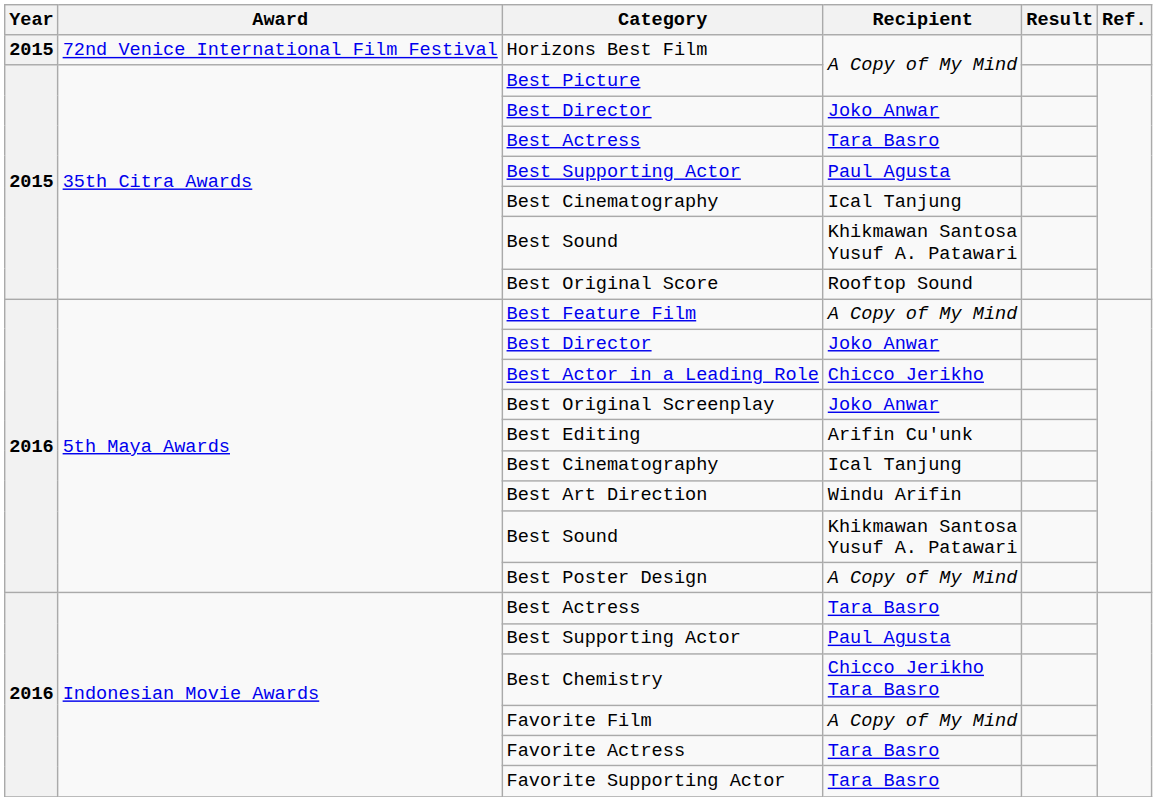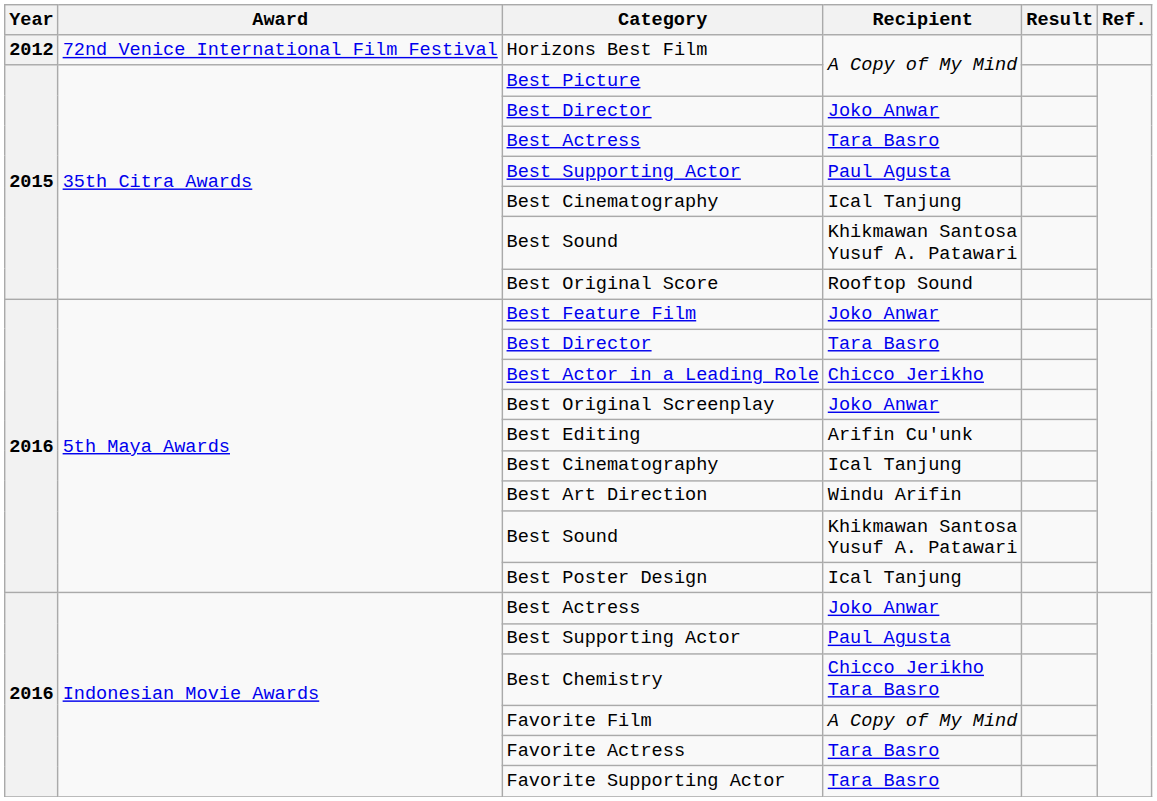Horizons Best Film | Year: 2015 -> 2012
Best Feature Film | Recipient: A Copy of My Mind -> Joko Anwar
5th Maya Awards / Best Director | Recipient: Joko Anwar -> Tara Basro
Best Poster Design | Recipient: A Copy of My Mind -> Ical Tanjung
Indonesian Movie Awards / Best Actress | Recipient: Tara Basro -> Joko Anwar
